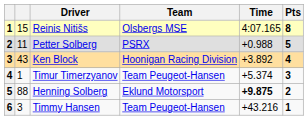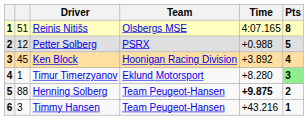Reinis Nitišs | column 2: 15 -> 51
Petter Solberg | column 2: 11 -> 12
Ken Block | column 2: 43 -> 45
Timur Timerzyanov | Team: Team Peugeot-Hansen -> Eklund Motorsport
Timur Timerzyanov | Time: +5.374 -> +8.280
Timur Timerzyanov | Pts: no background -> lightgreen background
Henning Solberg | Team: Eklund Motorsport -> Team Peugeot-Hansen
